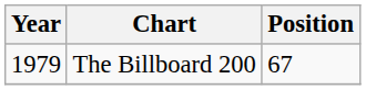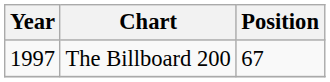The Billboard 200 | Year: 1979 -> 1997
